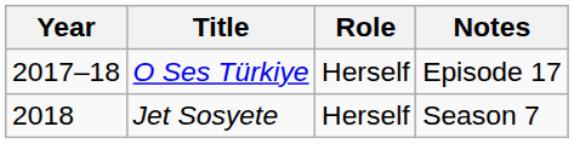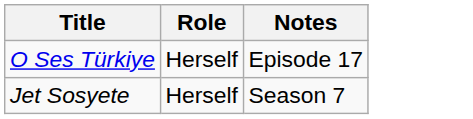- column: Year | 2017–18 | 2018
